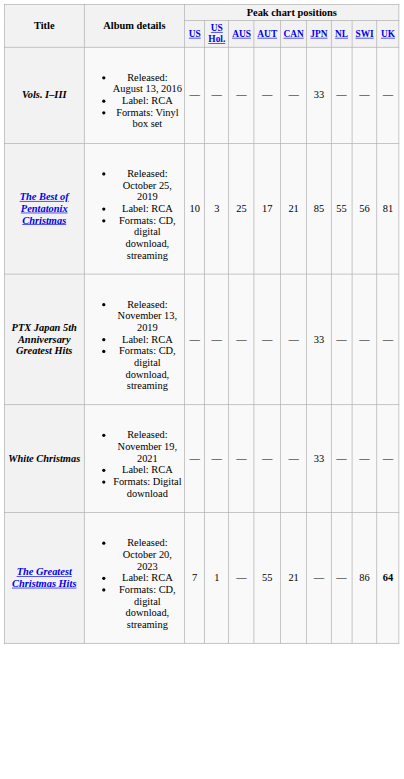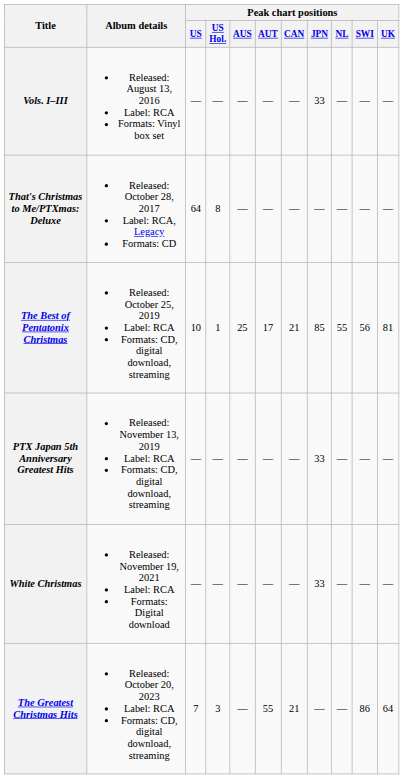+ row: That's Christmas to Me/PTXmas: Deluxe | Released: October 28, 2017 Label: RCA, Legacy Formats: CD | 64 | 8 | — | — | — | — | — | — | —
The Best of Pentatonix Christmas | Peak chart positions / US Hol.: 3 -> 1
The Greatest Christmas Hits | Peak chart positions / US Hol.: 1 -> 3
The Greatest Christmas Hits | Peak chart positions / UK: bold -> normal
